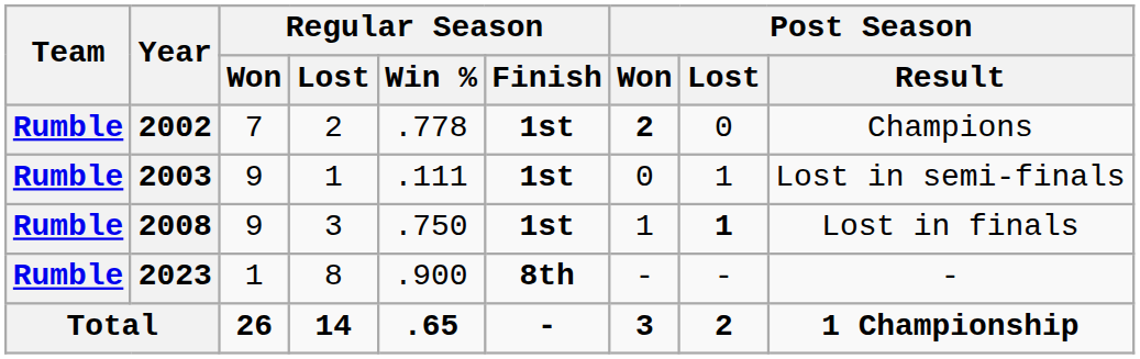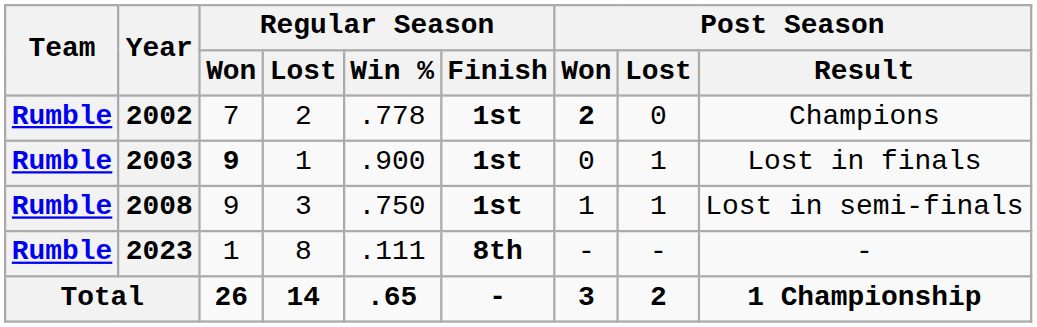2003 | Regular Season / Won: normal -> bold
2003 | Regular Season / Win %: .111 -> .900
2003 | Post Season / Result: Lost in semi-finals -> Lost in finals
2008 | Post Season / Lost: bold -> normal
2008 | Post Season / Result: Lost in finals -> Lost in semi-finals
2023 | Regular Season / Win %: .900 -> .111
